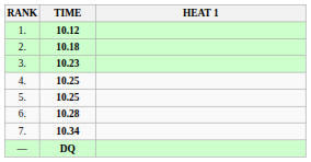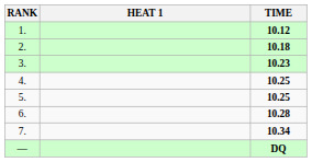columns swapped: HEAT 1 <-> TIME
